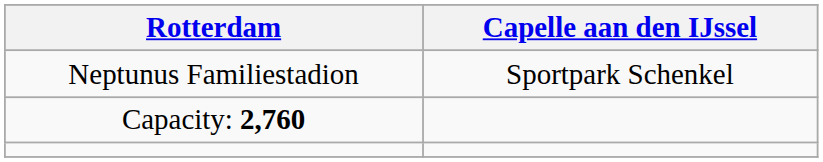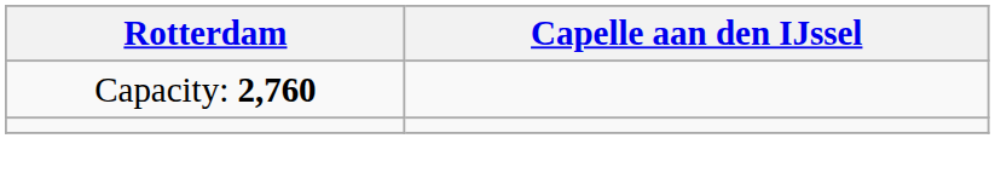- row: Neptunus Familiestadion | Sportpark Schenkel
